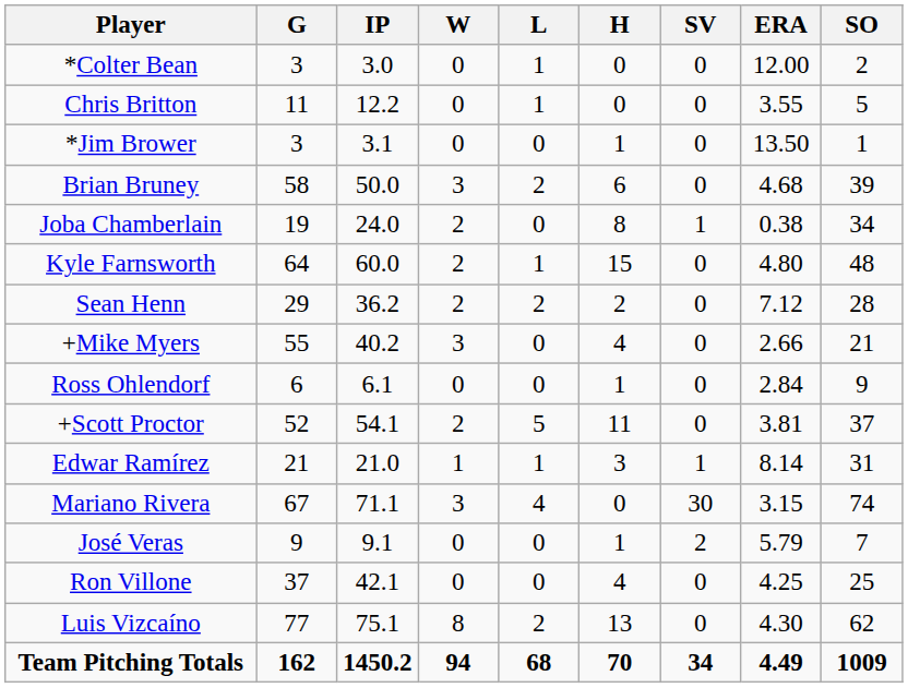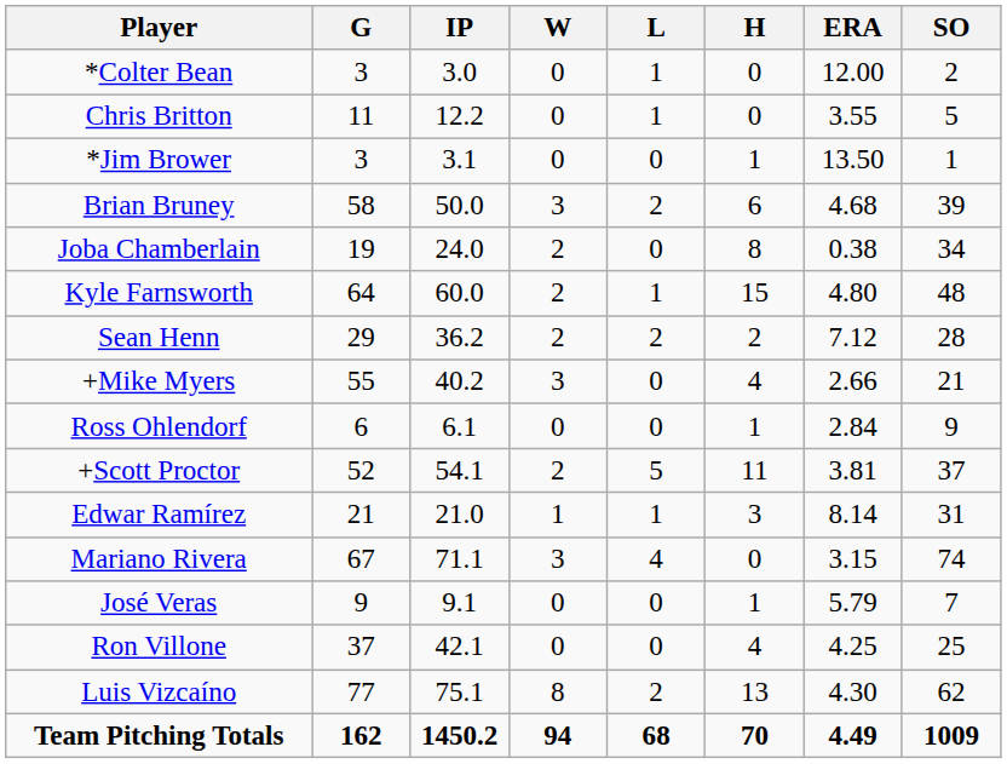- column: SV | 0 | 0 | 0 | 0 | 1 | 0 | 0 | 0 | 0 | 0 | 1 | 30 | 2 | 0 | 0 | 34
